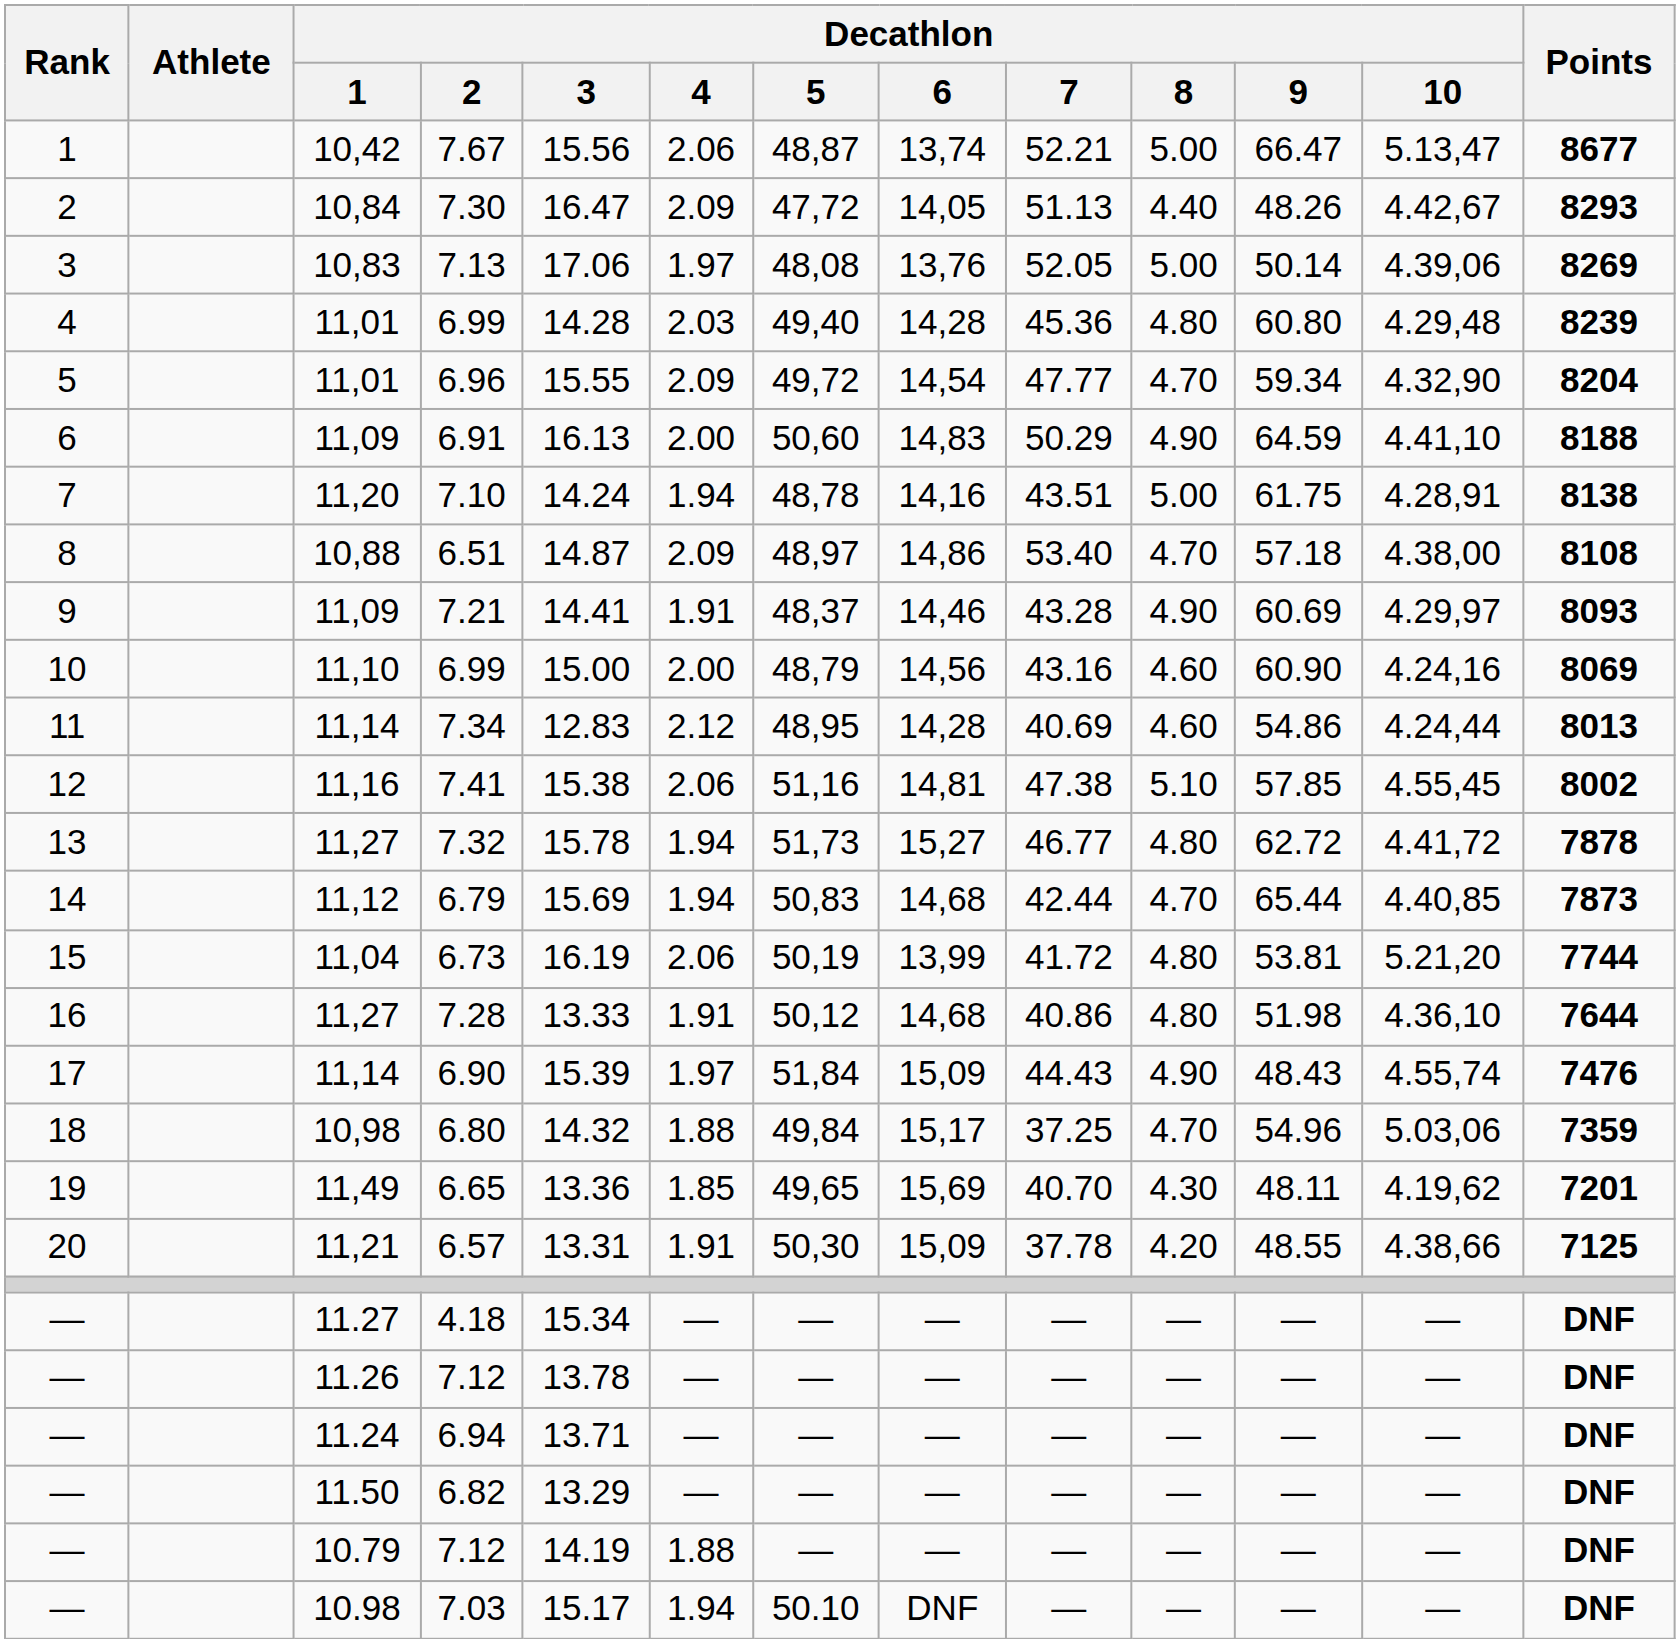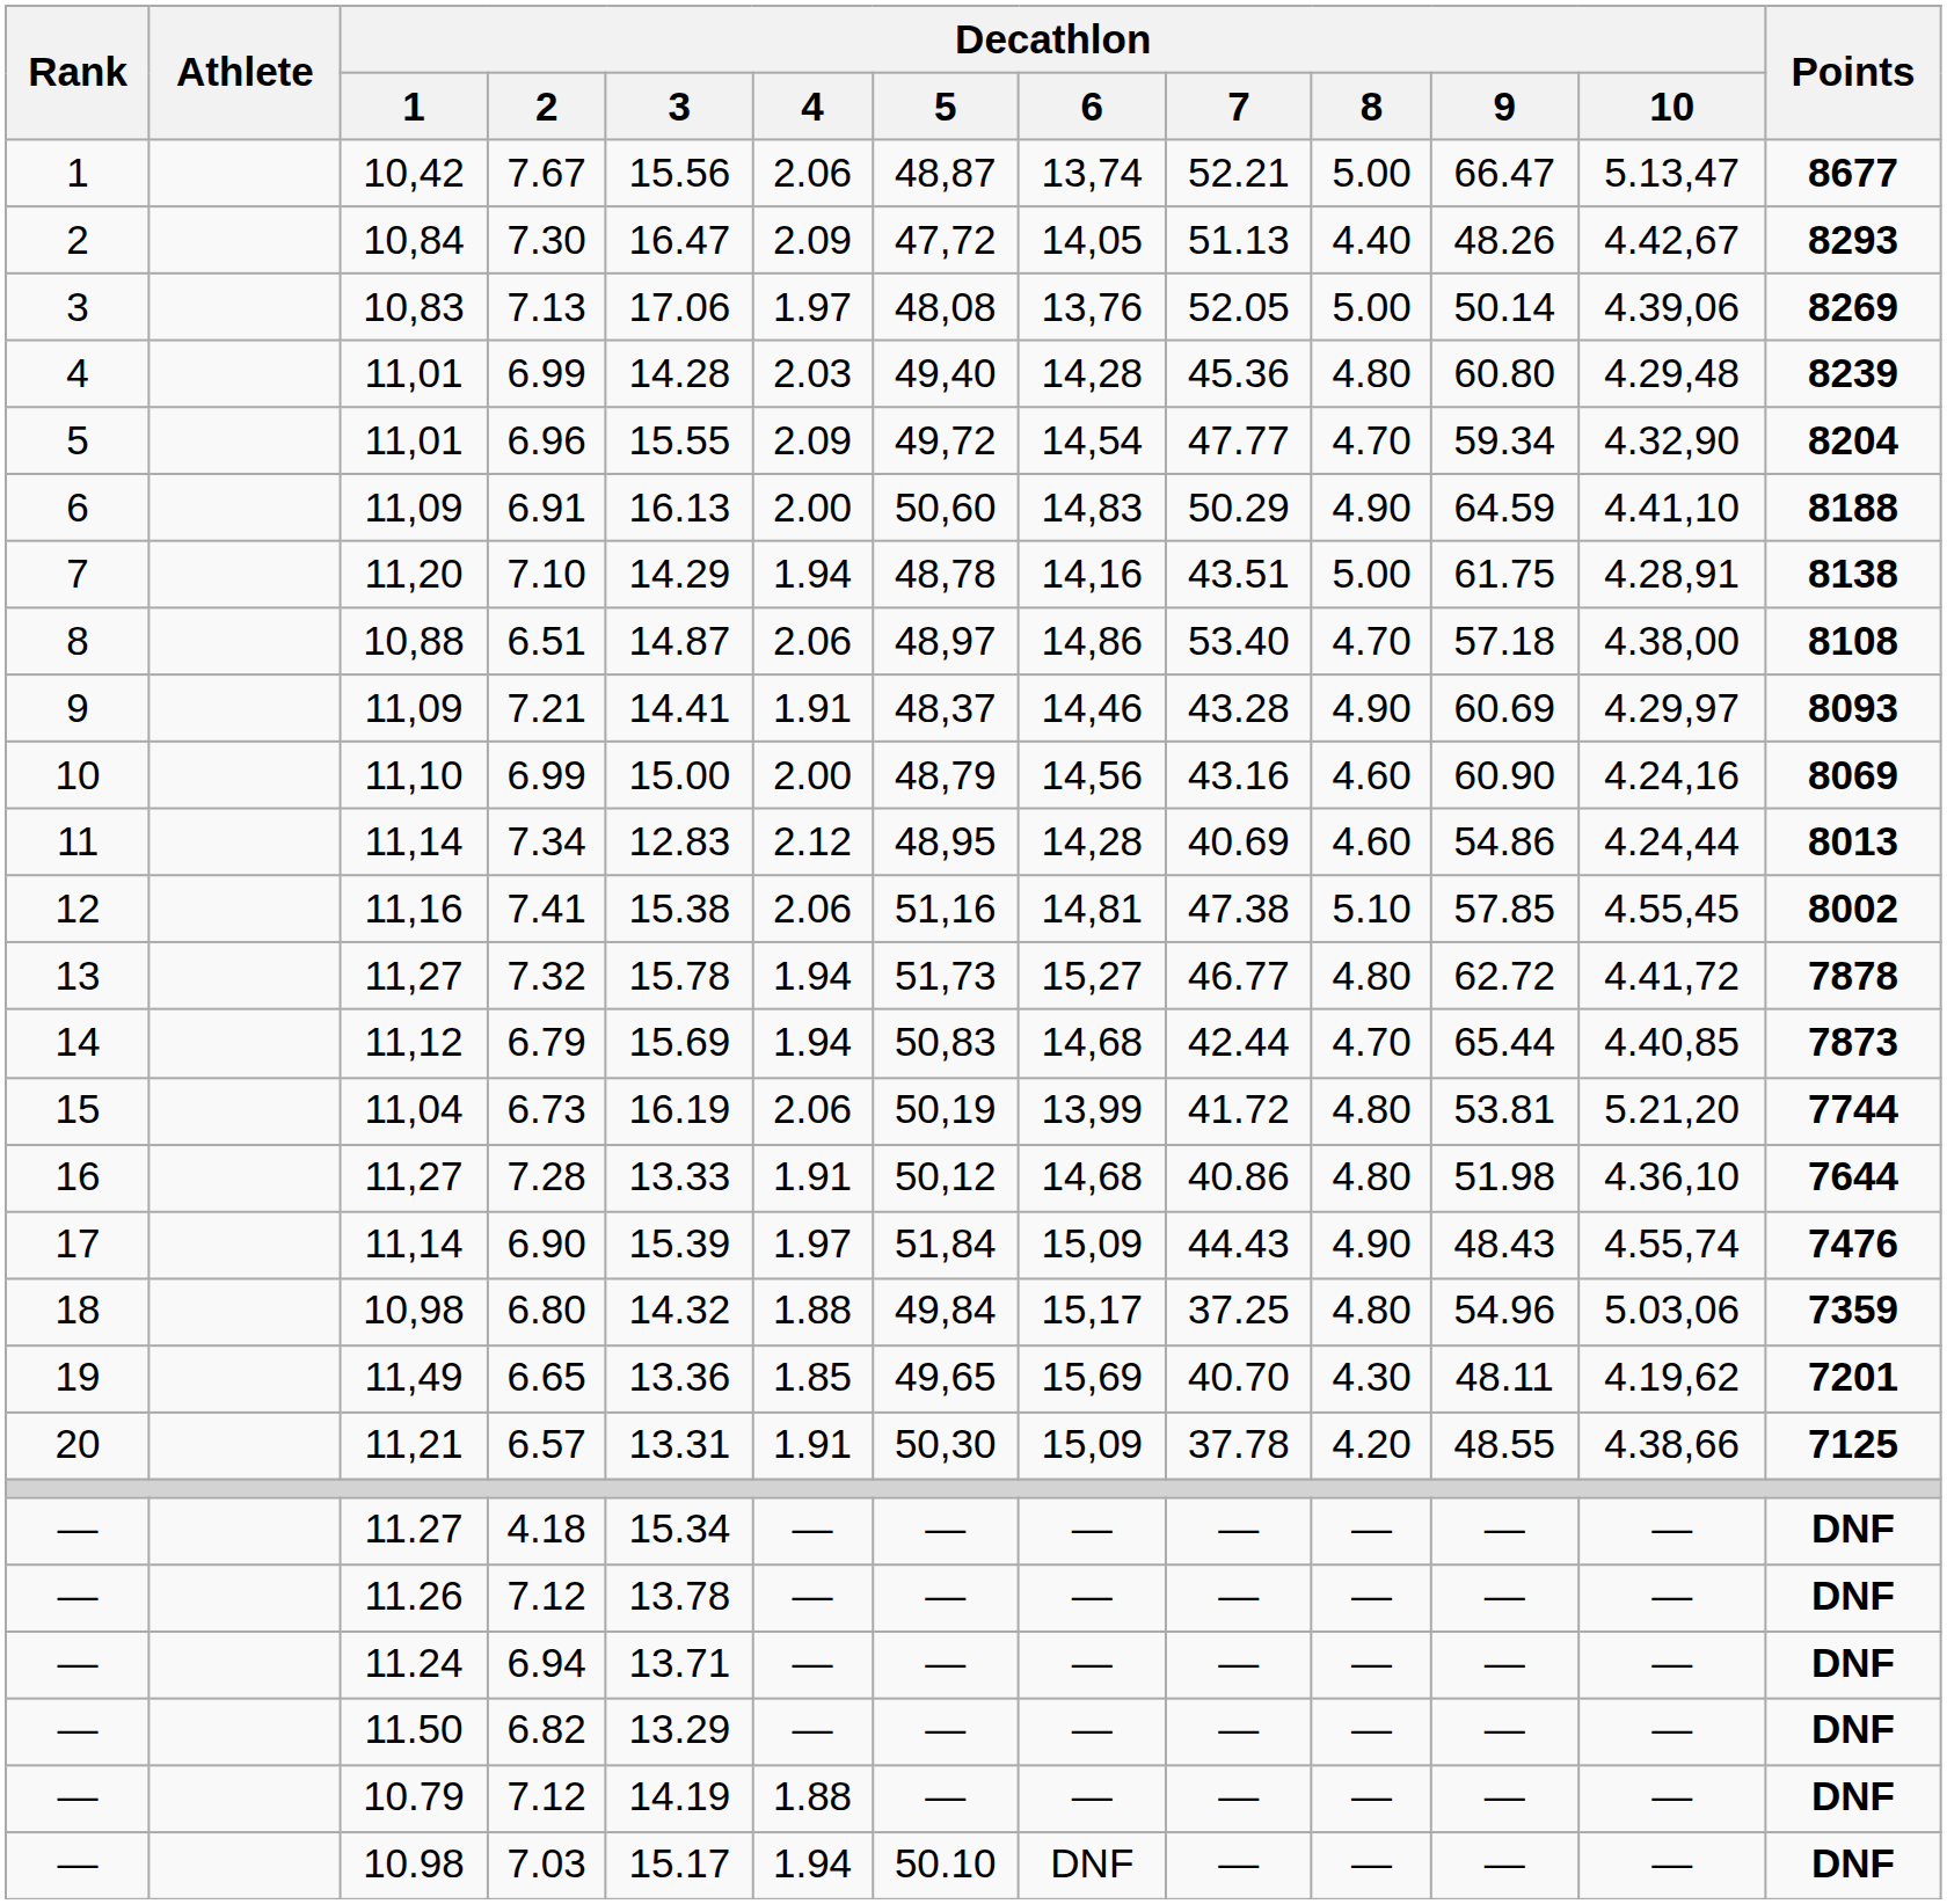7.10 | Decathlon / 3: 14.24 -> 14.29
6.51 | Decathlon / 4: 2.09 -> 2.06
6.80 | Decathlon / 8: 4.70 -> 4.80
